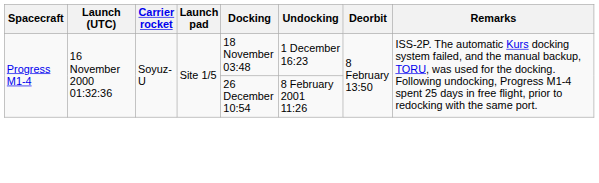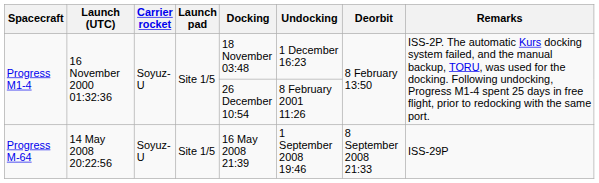+ row: Progress M-64 | 14 May 2008 20:22:56 | Soyuz-U | Site 1/5 | 16 May 2008 21:39 | 1 September 2008 19:46 | 8 September 2008 21:33 | ISS-29P
